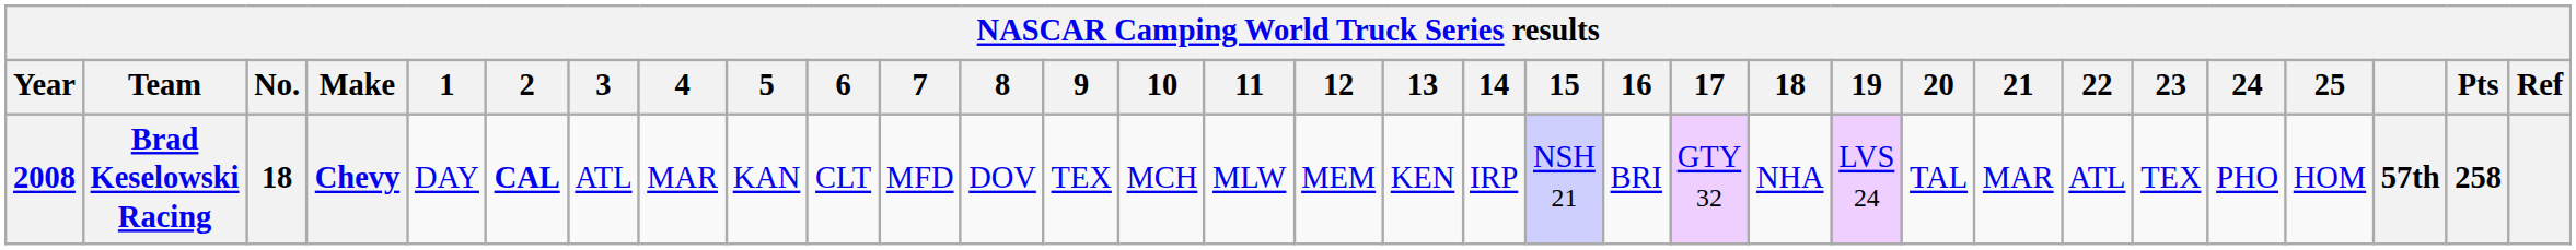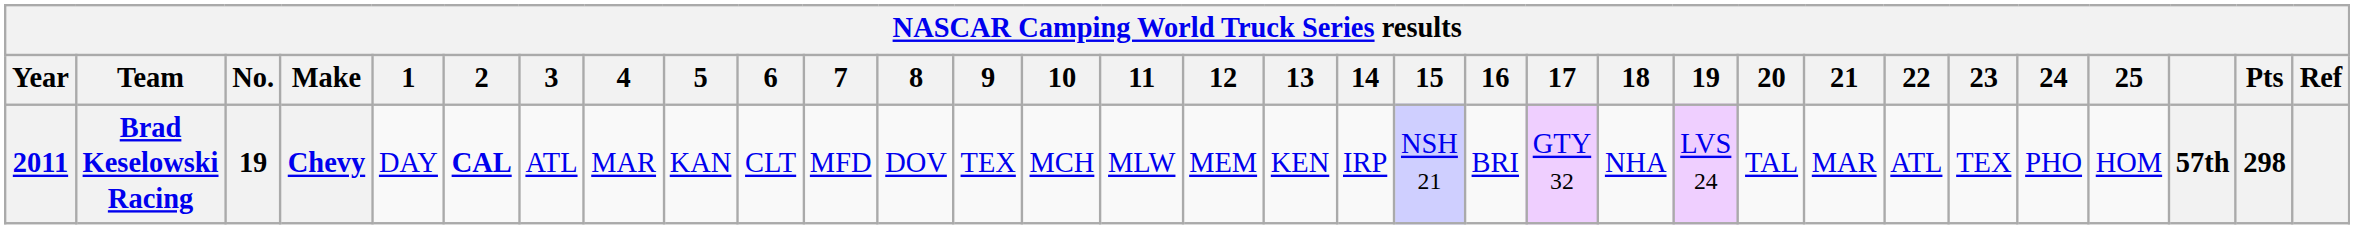Brad Keselowski Racing | Year: 2008 -> 2011
Brad Keselowski Racing | No.: 18 -> 19
Brad Keselowski Racing | Pts: 258 -> 298
